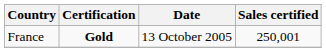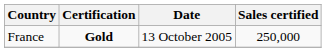France | Sales certified: 250,001 -> 250,000
